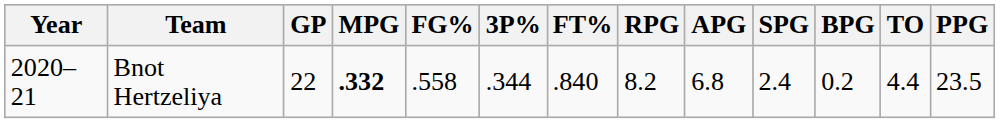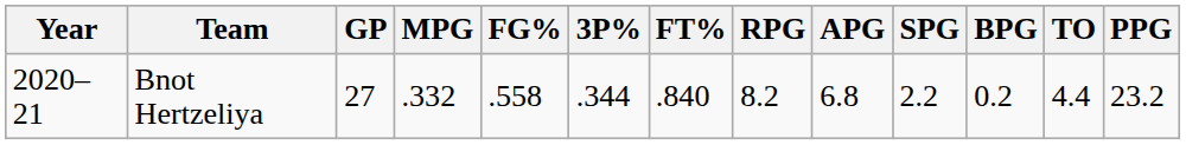Bnot Hertzeliya | GP: 22 -> 27
Bnot Hertzeliya | MPG: bold -> normal
Bnot Hertzeliya | SPG: 2.4 -> 2.2
Bnot Hertzeliya | PPG: 23.5 -> 23.2
